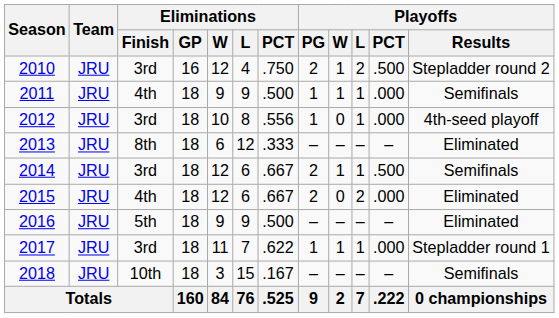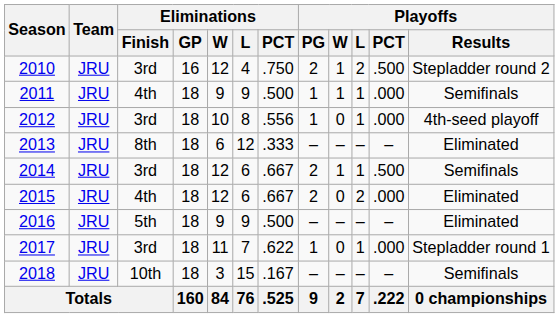2017 | Playoffs / W: 1 -> 0
